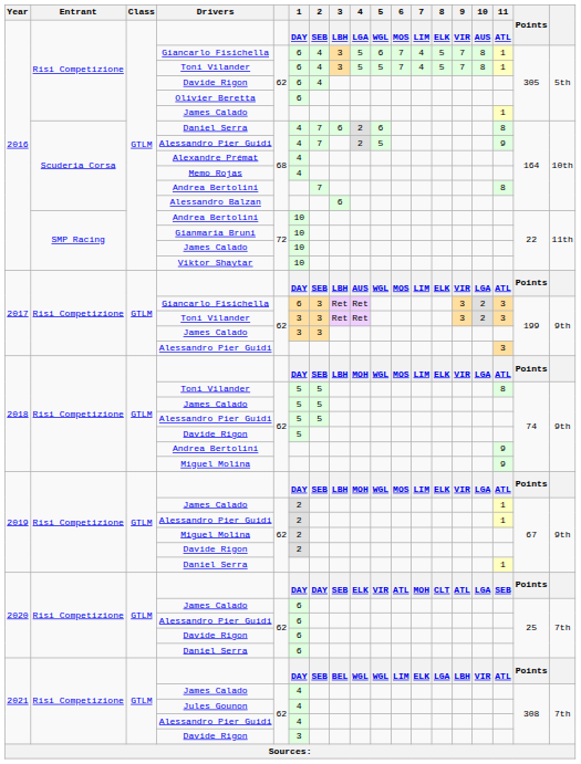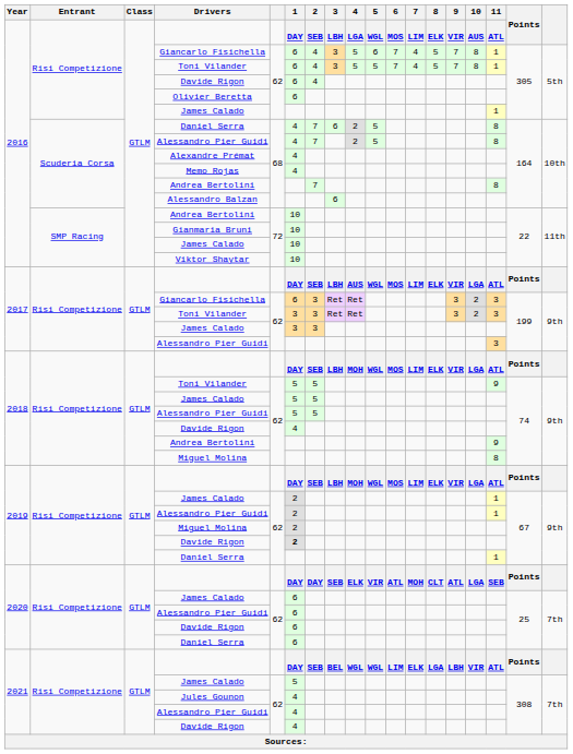2016 / Daniel Serra | 5: 6 -> 5
2016 / Alessandro Pier Guidi | 11: 9 -> 8
2018 / Toni Vilander | 11: 8 -> 9
2018 / Davide Rigon | 1: 5 -> 4
2018 / Miguel Molina | 11: 9 -> 8
2019 / Davide Rigon | 1: normal -> bold
2021 / James Calado | 1: 4 -> 5
2021 / Davide Rigon | 1: 3 -> 4
